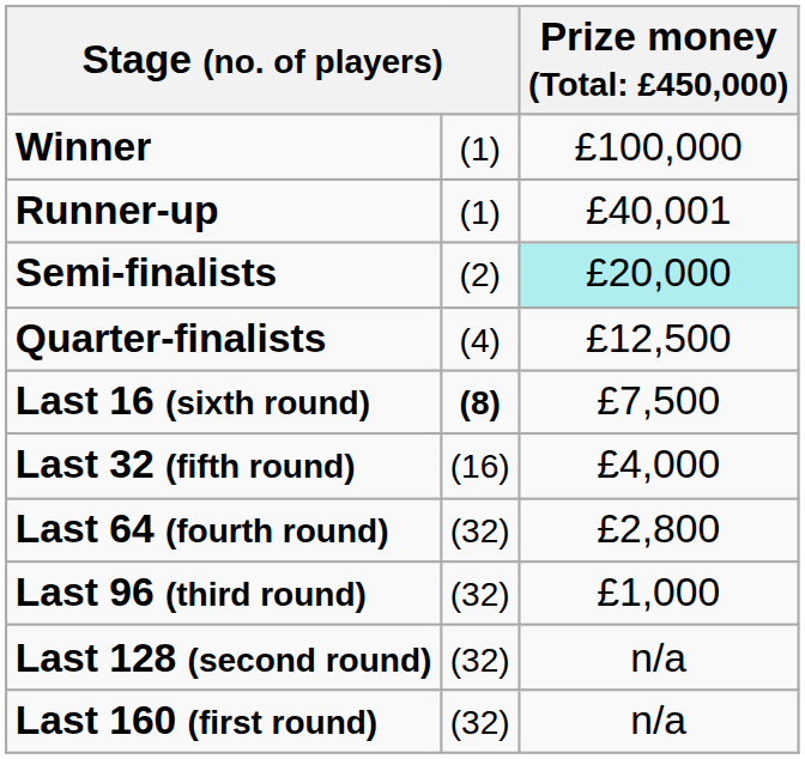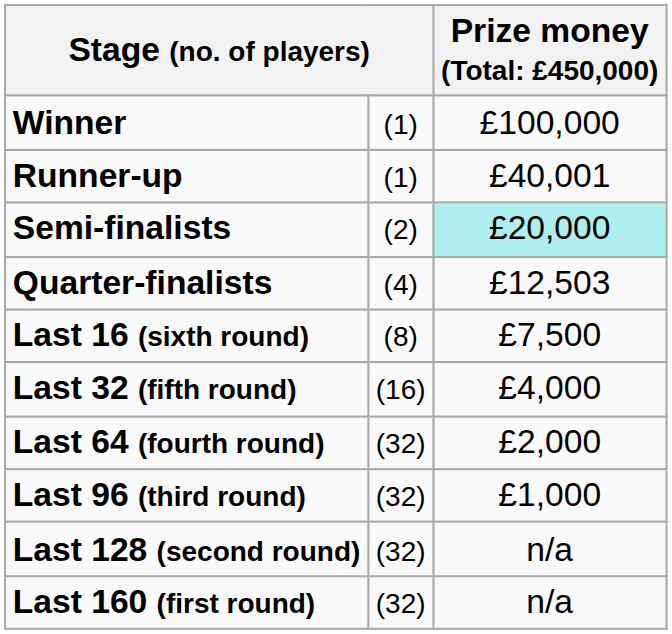Quarter-finalists | column 3: £12,500 -> £12,503
Last 16 (sixth round) | column 2: bold -> normal
Last 64 (fourth round) | column 3: £2,800 -> £2,000
